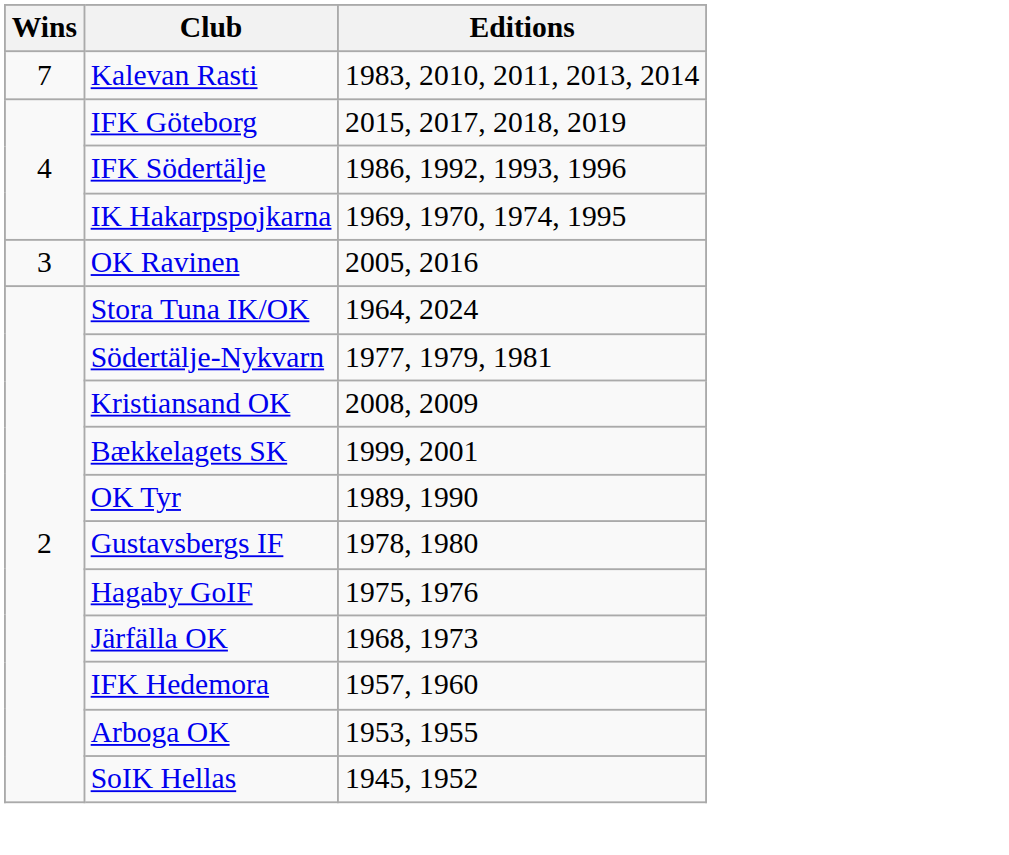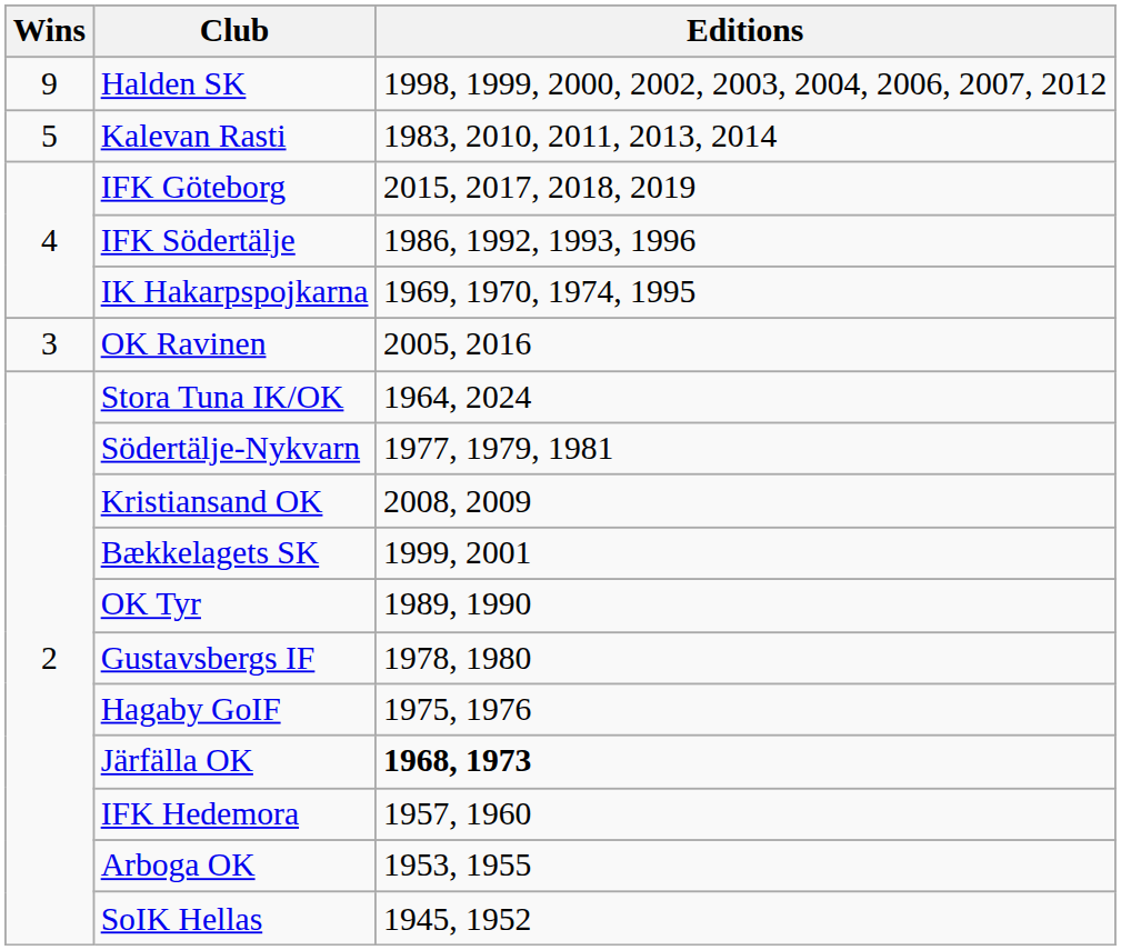+ row: 9 | Halden SK | 1998, 1999, 2000, 2002, 2003, 2004, 2006, 2007, 2012
Kalevan Rasti | Wins: 7 -> 5
Järfälla OK | Editions: normal -> bold
